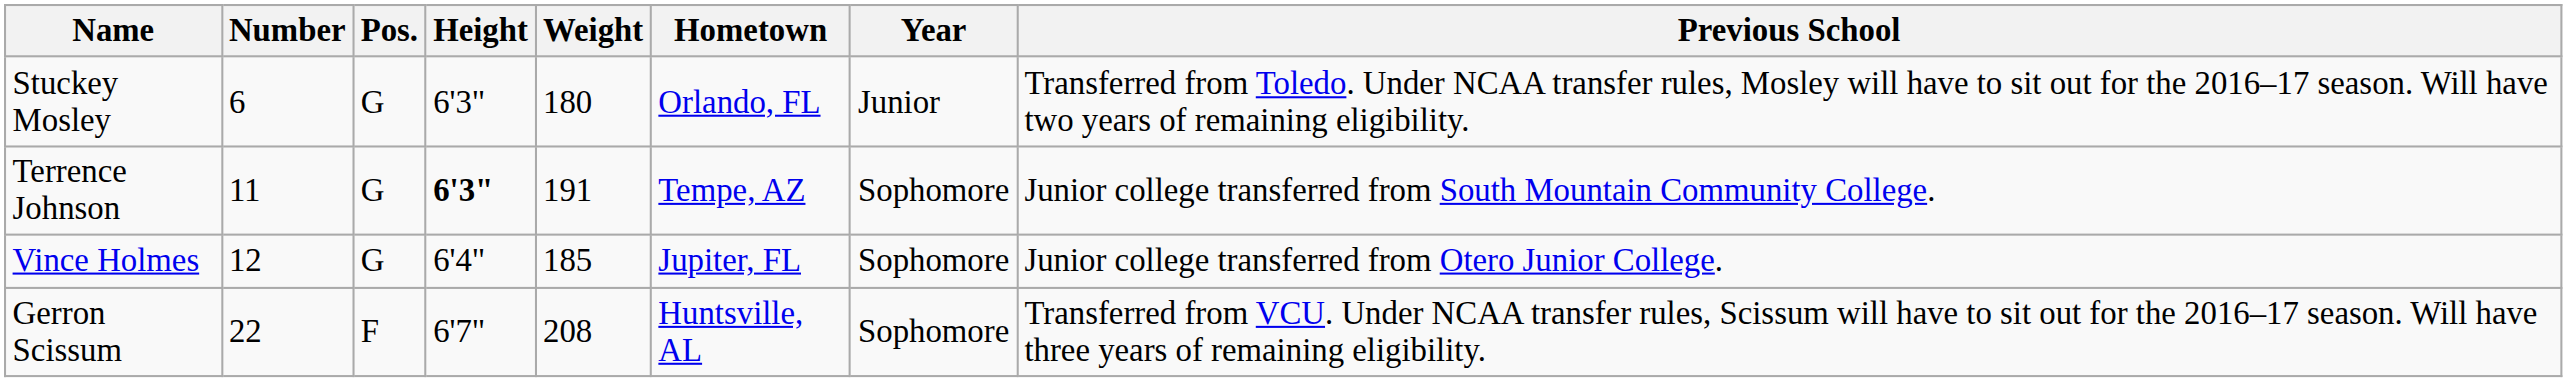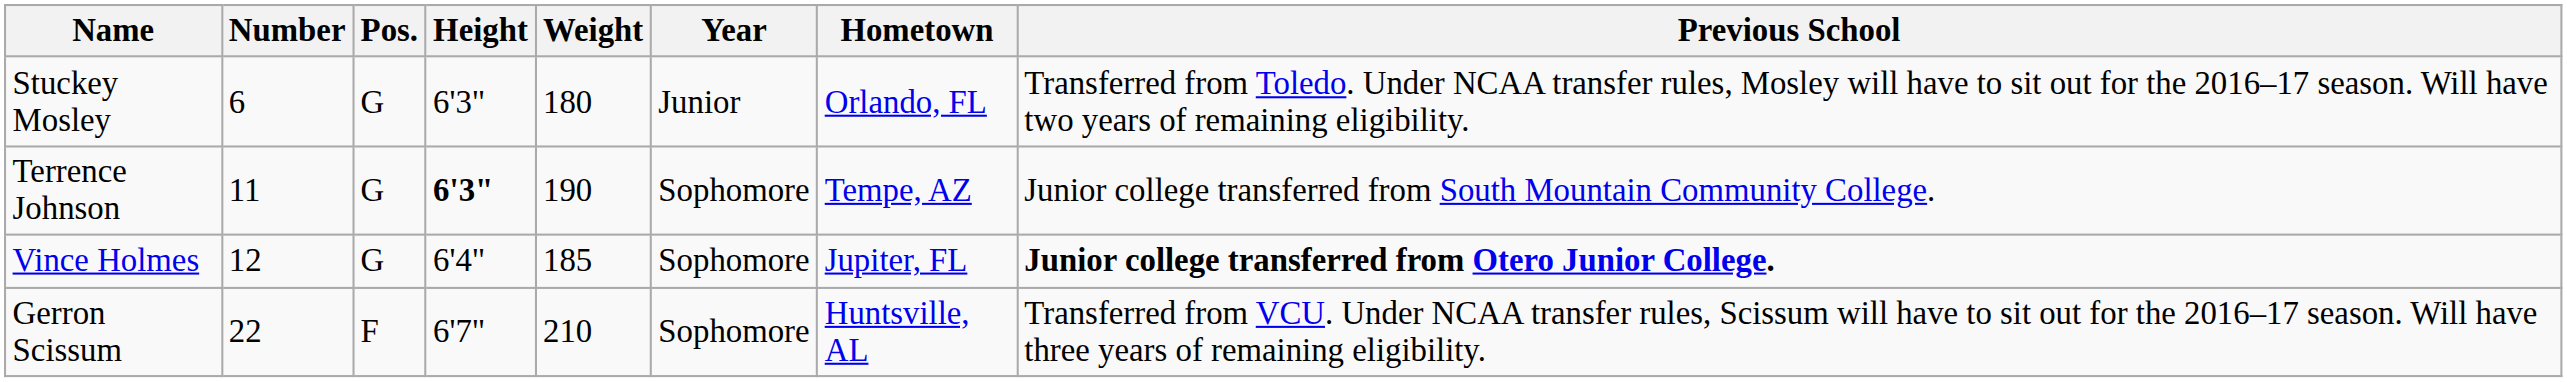columns swapped: Year <-> Hometown
Terrence Johnson | Weight: 191 -> 190
Vince Holmes | Previous School: normal -> bold
Gerron Scissum | Weight: 208 -> 210
